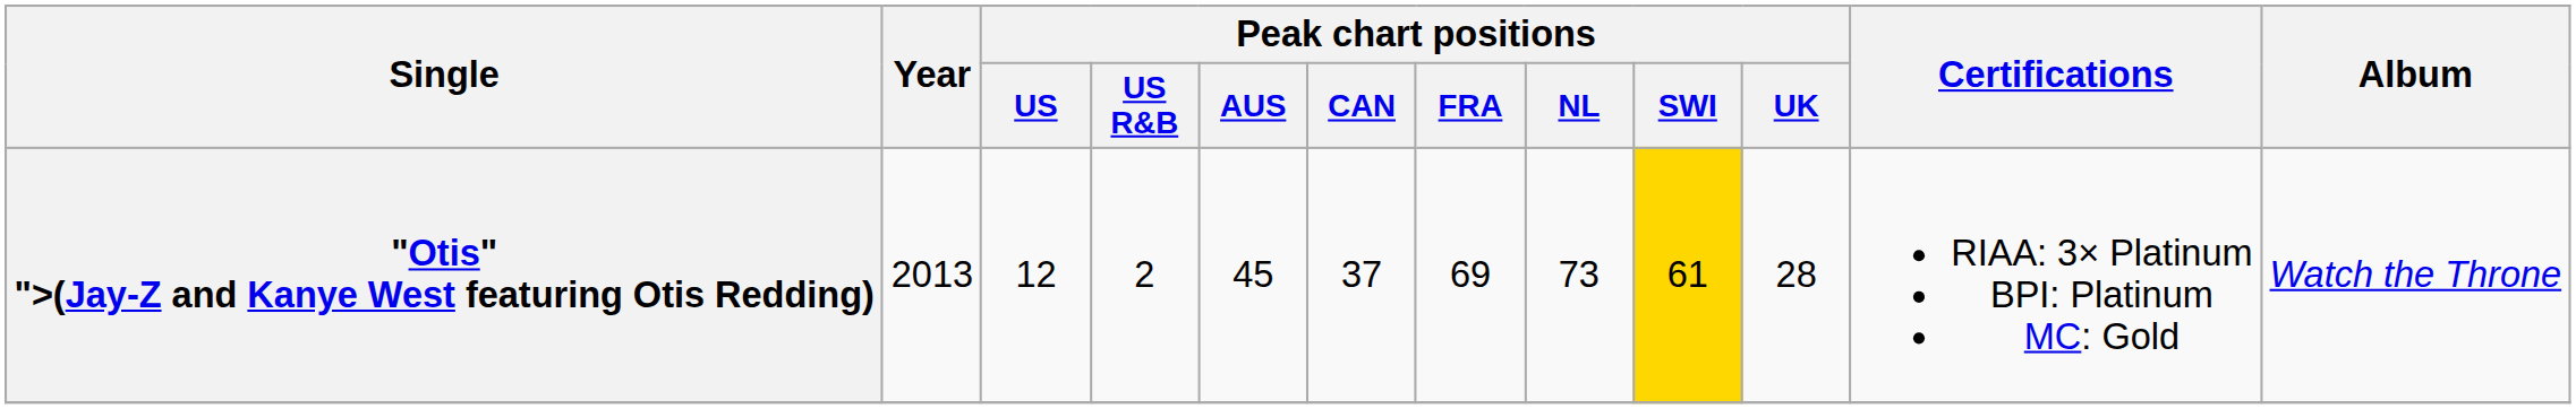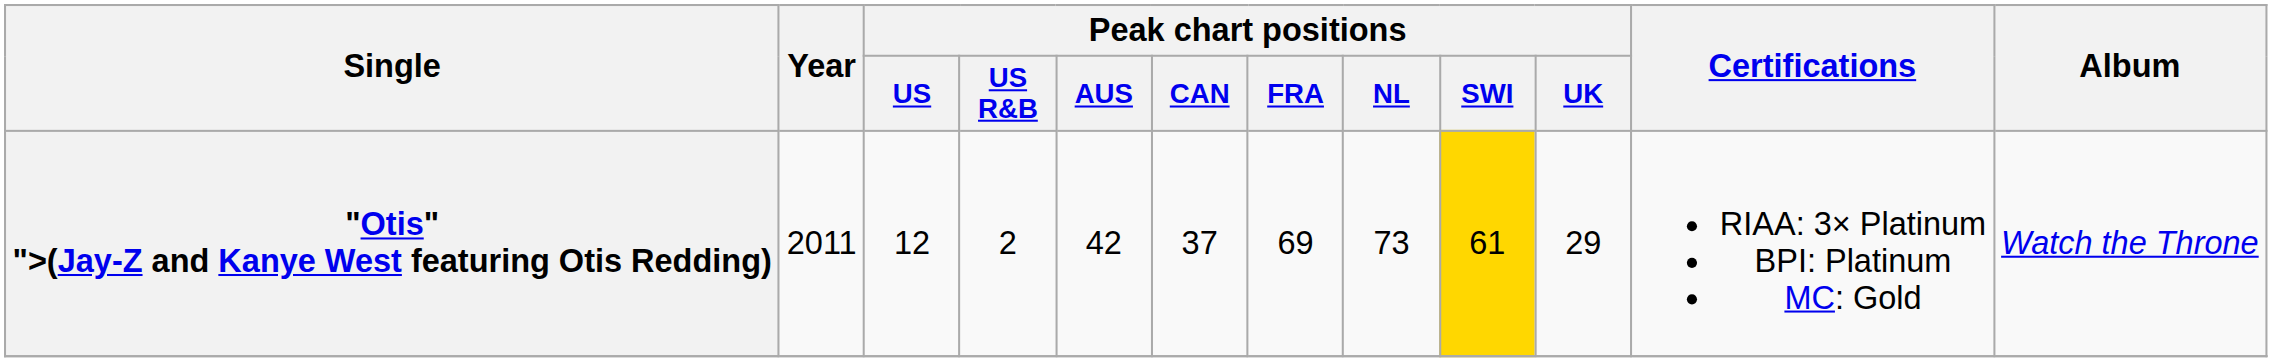"Otis" ">(Jay-Z and Kanye West featuring Otis Redding) | Year: 2013 -> 2011
"Otis" ">(Jay-Z and Kanye West featuring Otis Redding) | Peak chart positions / AUS: 45 -> 42
"Otis" ">(Jay-Z and Kanye West featuring Otis Redding) | Peak chart positions / UK: 28 -> 29
